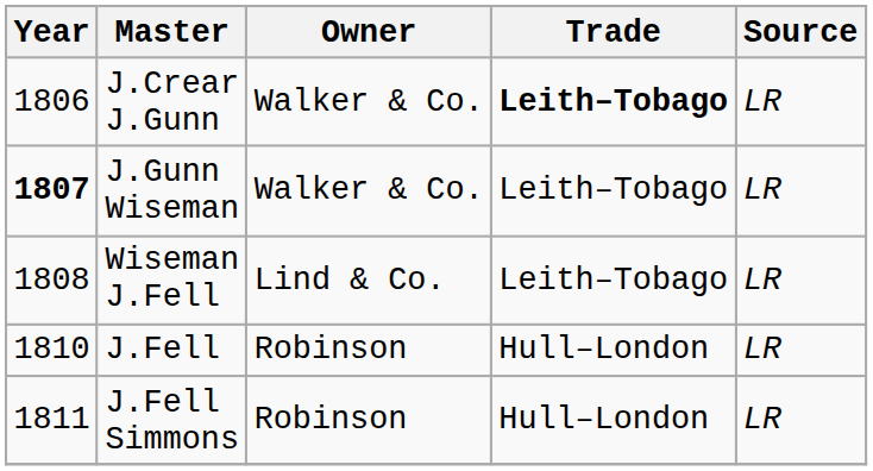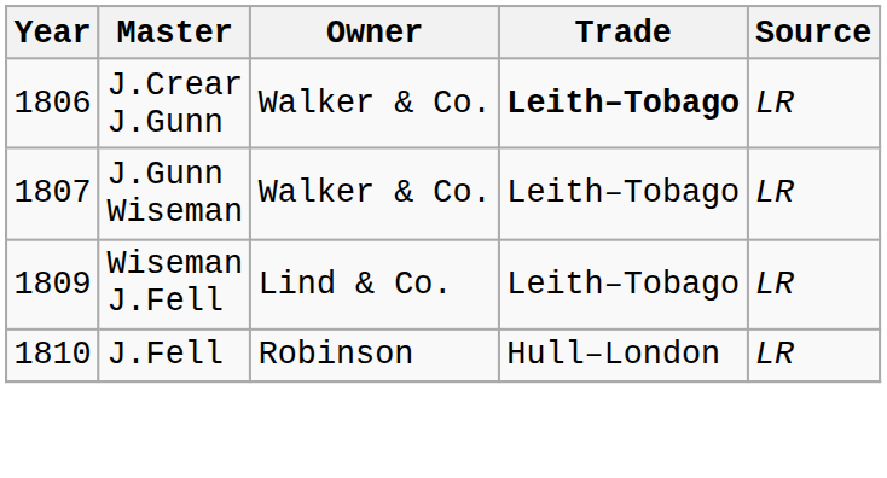J.Gunn Wiseman | Year: bold -> normal
Wiseman J.Fell | Year: 1808 -> 1809
- row: 1811 | J.Fell Simmons | Robinson | Hull–London | LR
